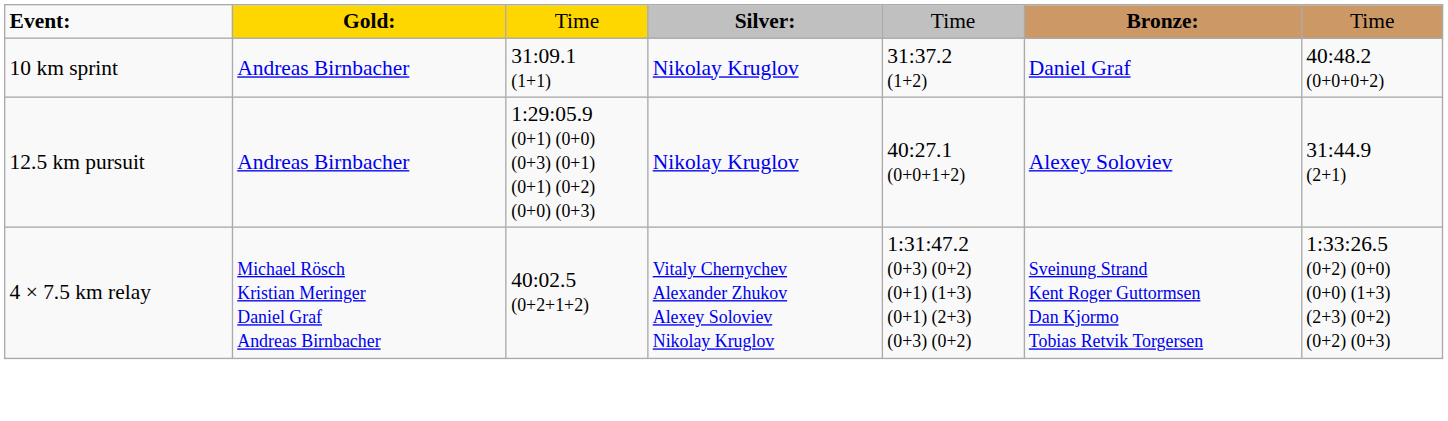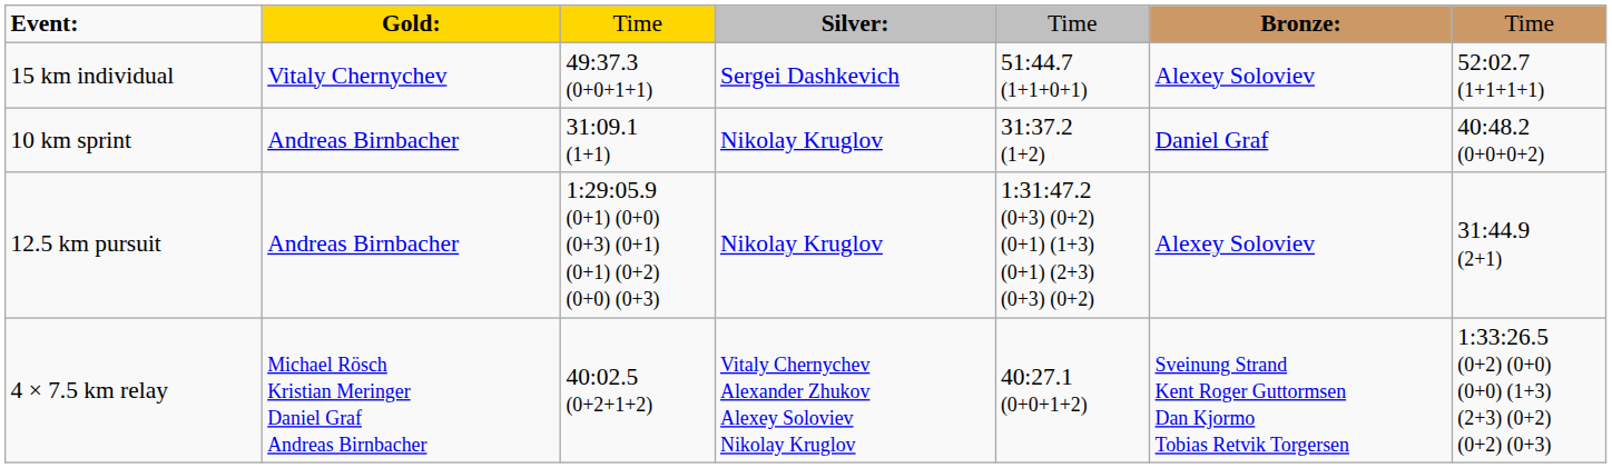+ row: 15 km individual | Vitaly Chernychev | 49:37.3 (0+0+1+1) | Sergei Dashkevich | 51:44.7 (1+1+0+1) | Alexey Soloviev | 52:02.7 (1+1+1+1)
12.5 km pursuit | column 5: 40:27.1 (0+0+1+2) -> 1:31:47.2 (0+3) (0+2) (0+1) (1+3) (0+1) (2+3) (0+3) (0+2)
4 × 7.5 km relay | column 5: 1:31:47.2 (0+3) (0+2) (0+1) (1+3) (0+1) (2+3) (0+3) (0+2) -> 40:27.1 (0+0+1+2)
